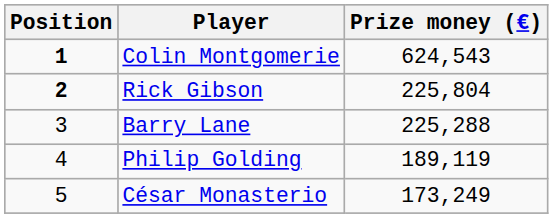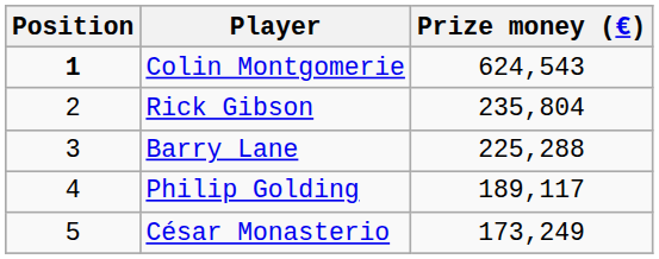Rick Gibson | Position: bold -> normal
Rick Gibson | Prize money (€): 225,804 -> 235,804
Philip Golding | Prize money (€): 189,119 -> 189,117
